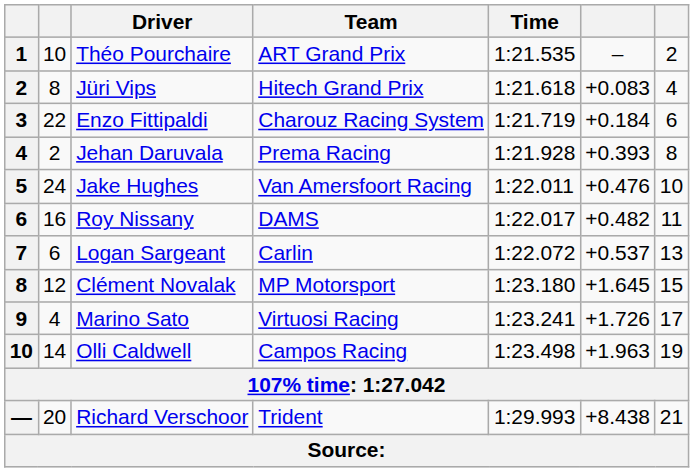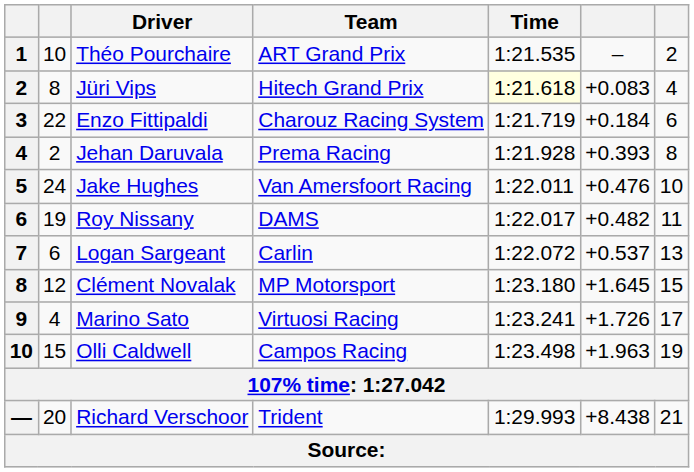Jüri Vips | Time: no background -> lightyellow background
Roy Nissany | column 2: 16 -> 19
Olli Caldwell | column 2: 14 -> 15
